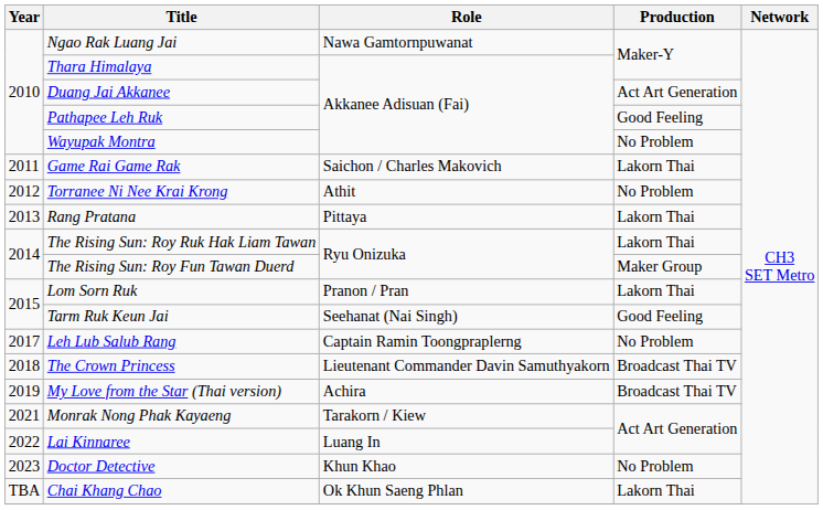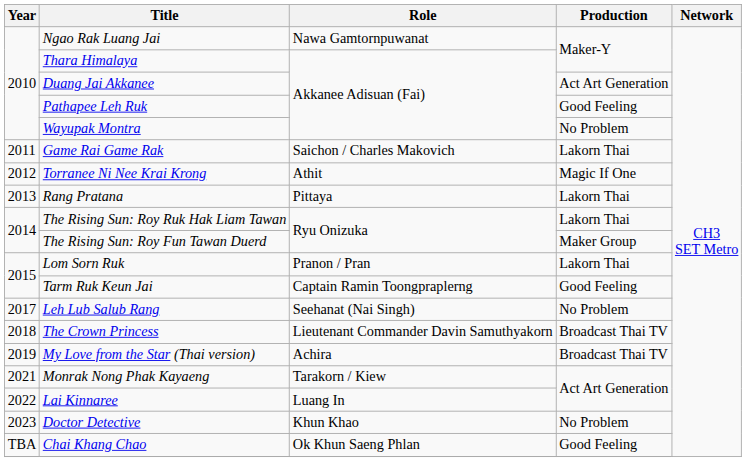Torranee Ni Nee Krai Krong | Production: No Problem -> Magic If One
Tarm Ruk Keun Jai | Role: Seehanat (Nai Singh) -> Captain Ramin Toongpraplerng
Leh Lub Salub Rang | Role: Captain Ramin Toongpraplerng -> Seehanat (Nai Singh)
Chai Khang Chao | Production: Lakorn Thai -> Good Feeling
